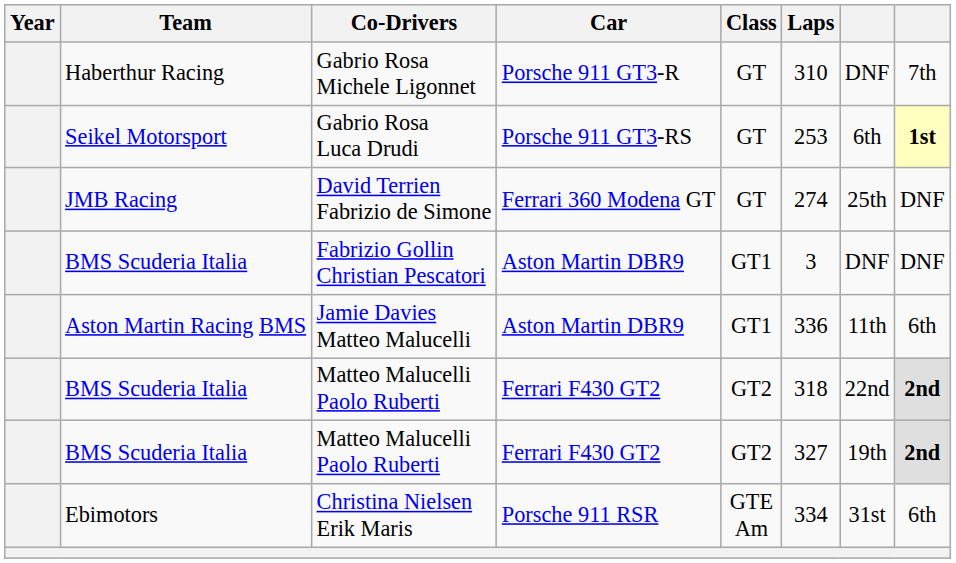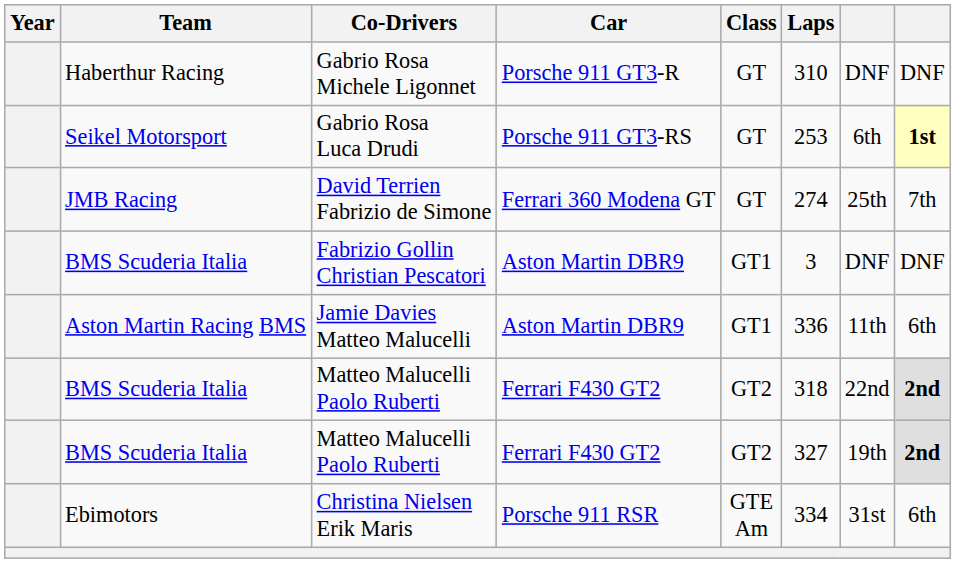Gabrio Rosa Michele Ligonnet | column 8: 7th -> DNF
David Terrien Fabrizio de Simone | column 8: DNF -> 7th
